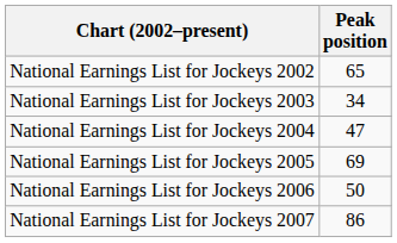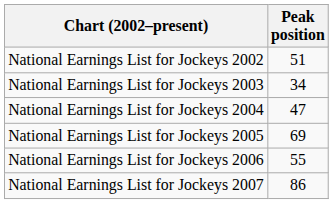National Earnings List for Jockeys 2002 | Peak position: 65 -> 51
National Earnings List for Jockeys 2006 | Peak position: 50 -> 55
